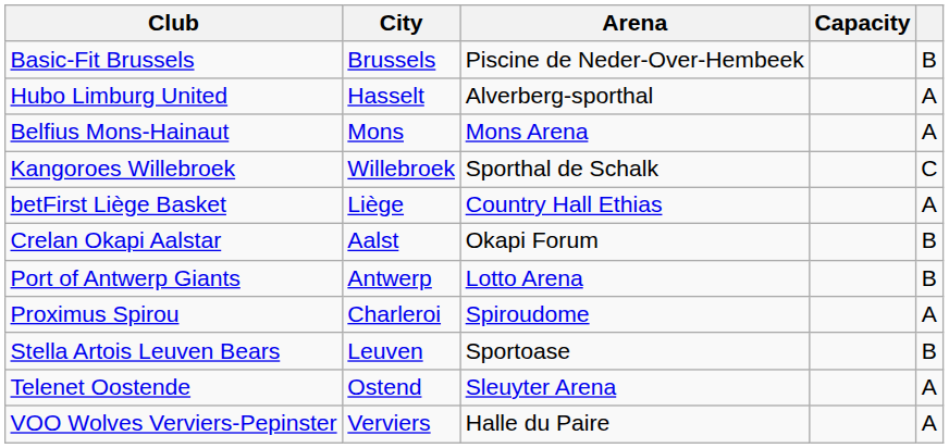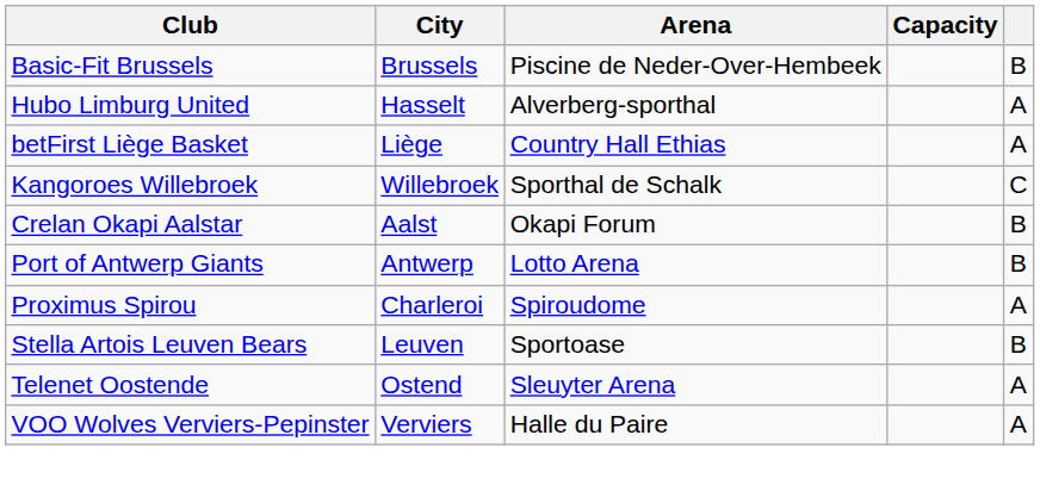- row: Belfius Mons-Hainaut | Mons | Mons Arena | A
rows swapped: Kangoroes Willebroek <-> betFirst Liège Basket
